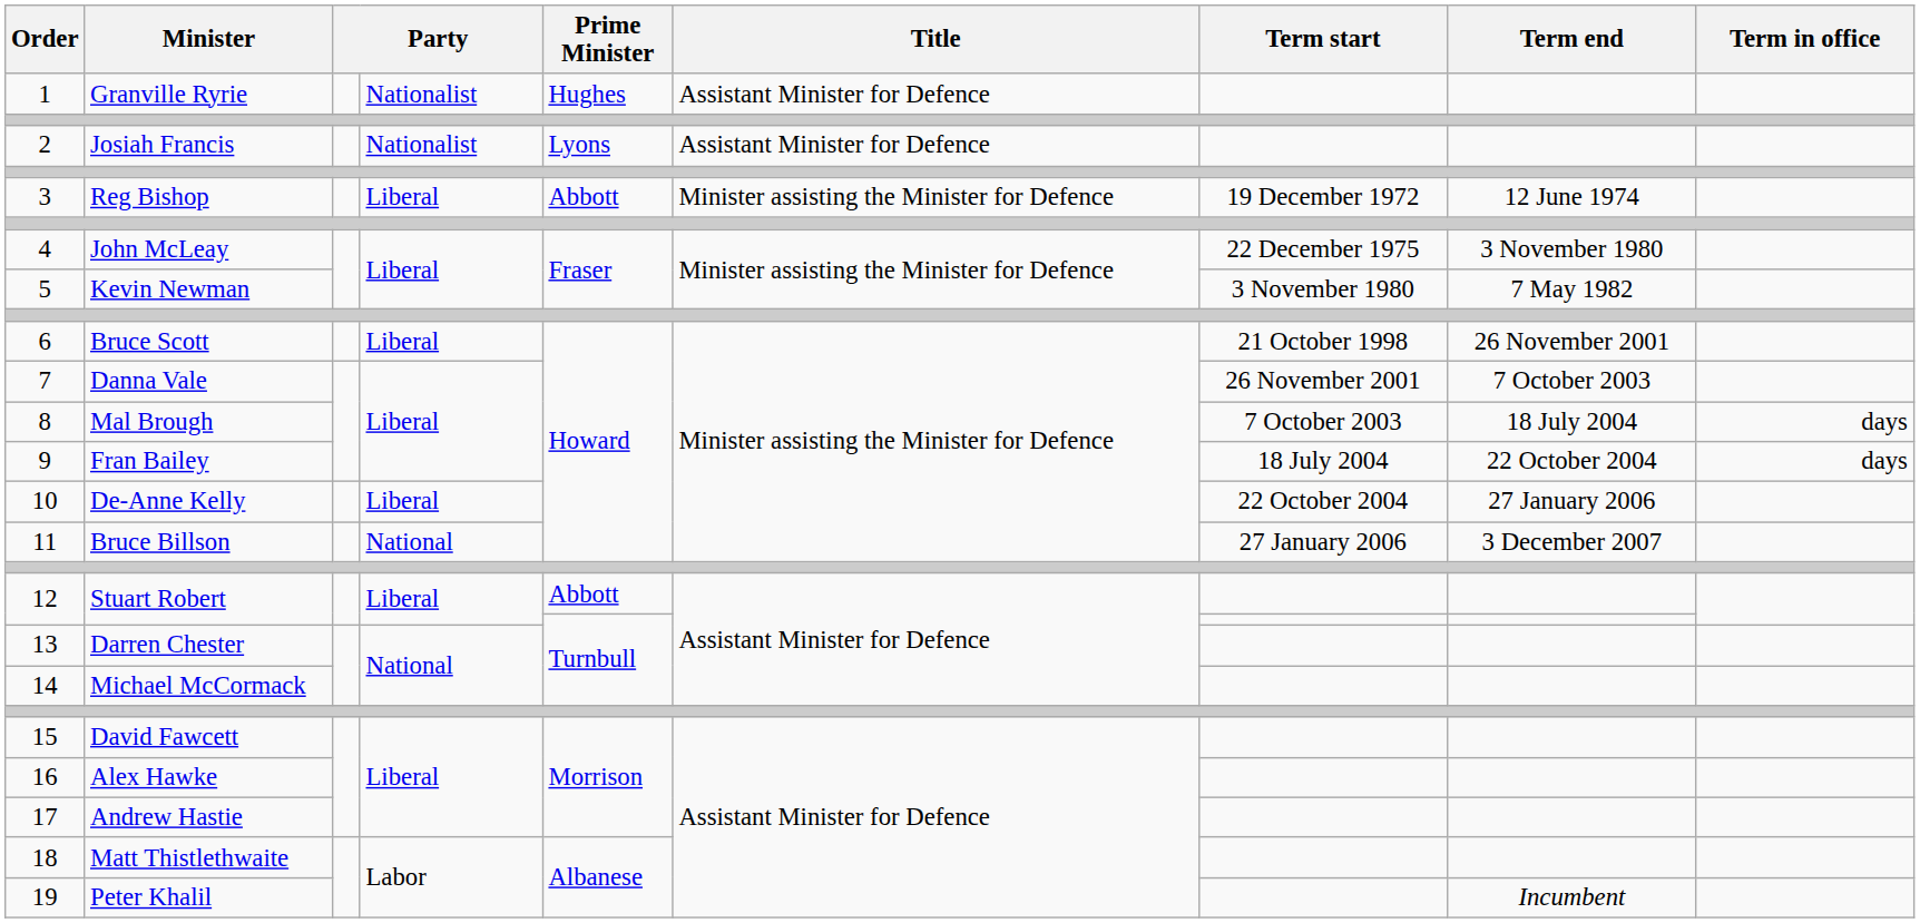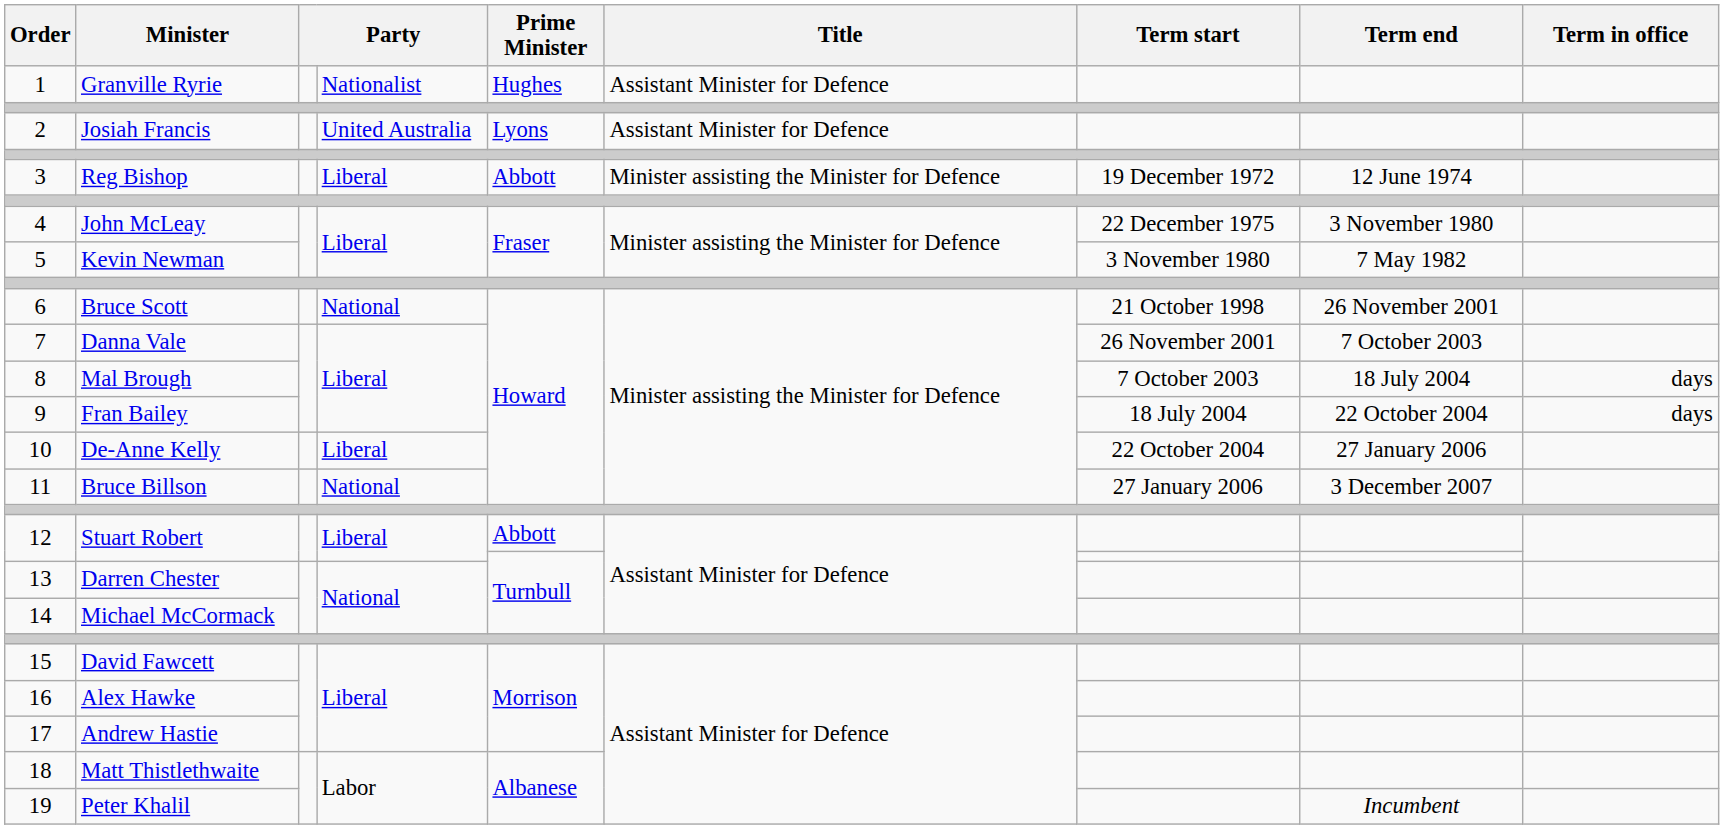Josiah Francis | column 4: Nationalist -> United Australia
Bruce Scott | column 4: Liberal -> National
